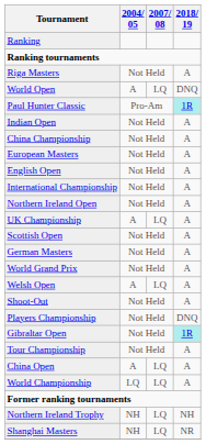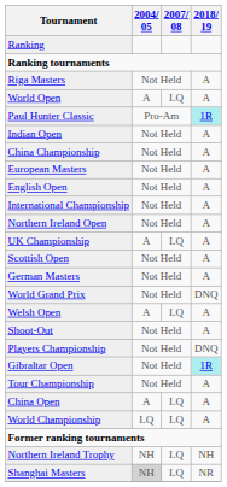World Open | 2018/ 19: DNQ -> A
World Grand Prix | 2018/ 19: A -> DNQ
Shanghai Masters | 2004/ 05: no background -> lightgrey background
